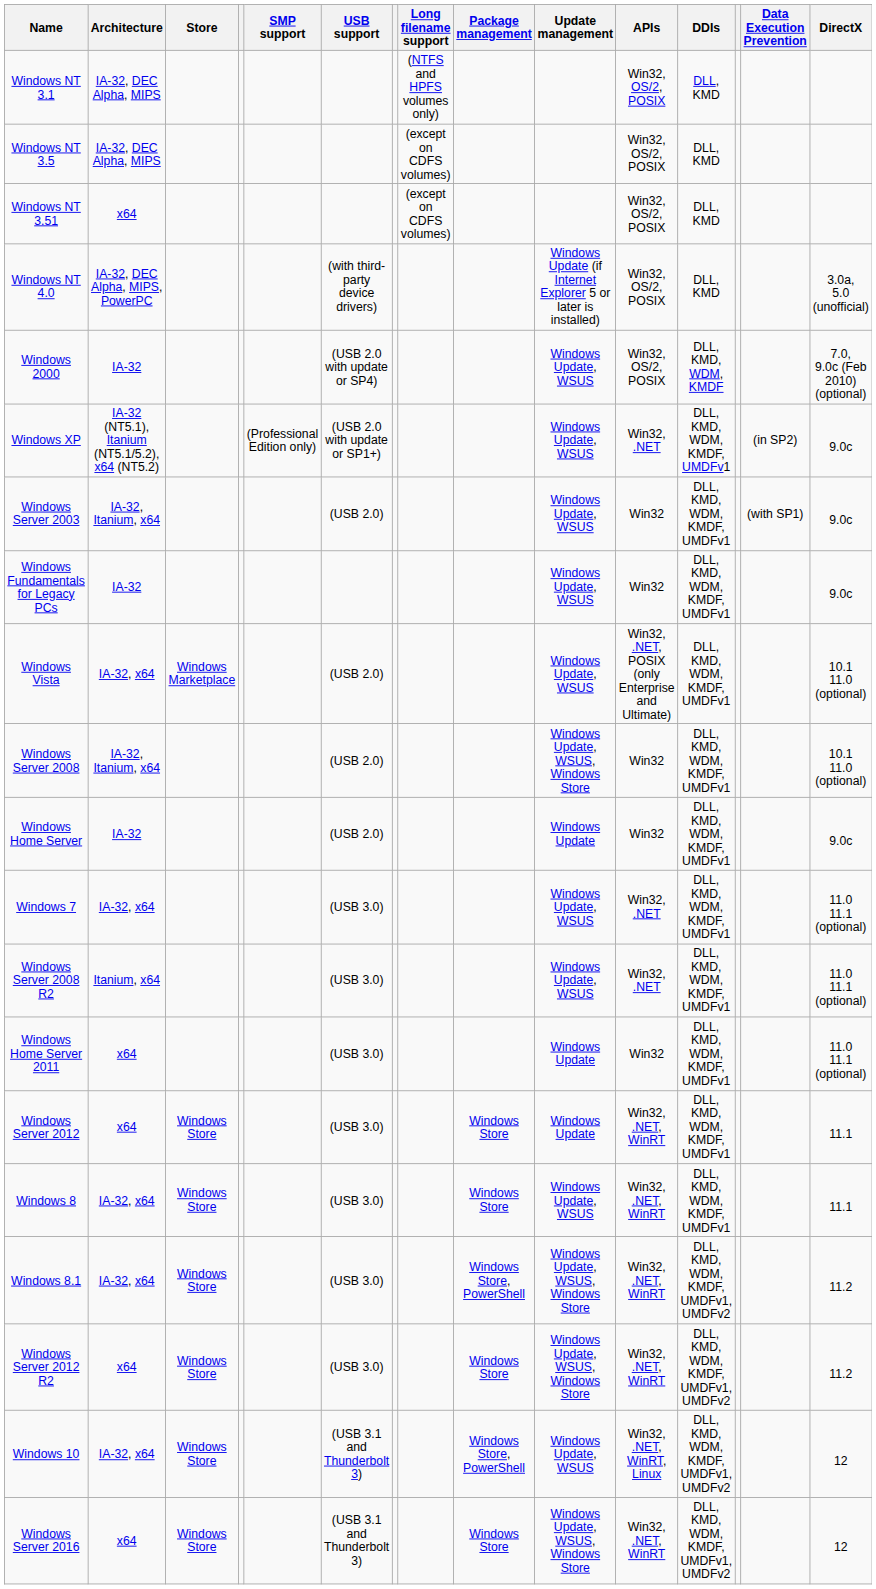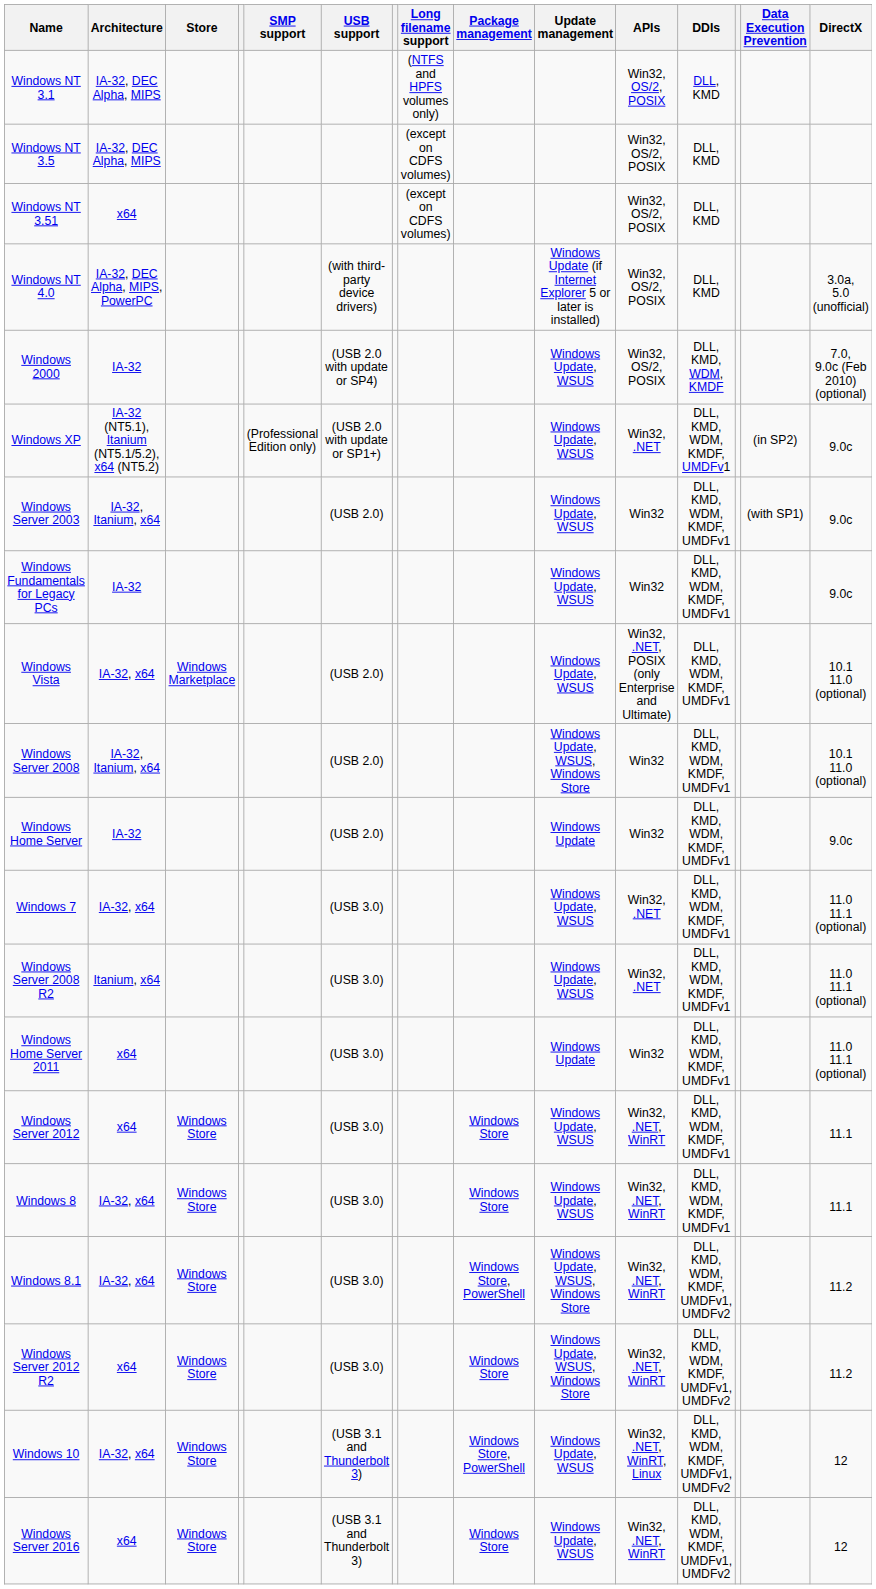Windows Server 2012 | Update management: Windows Update -> Windows Update, WSUS
Windows Server 2016 | Update management: Windows Update, WSUS, Windows Store -> Windows Update, WSUS
